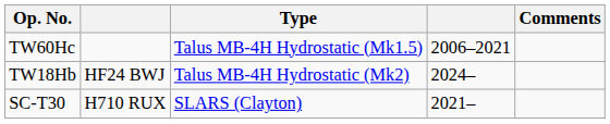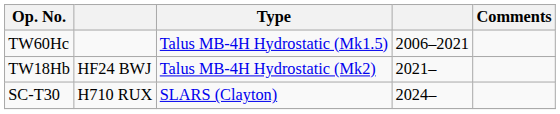TW18Hb | column 4: 2024– -> 2021–
SC-T30 | column 4: 2021– -> 2024–
